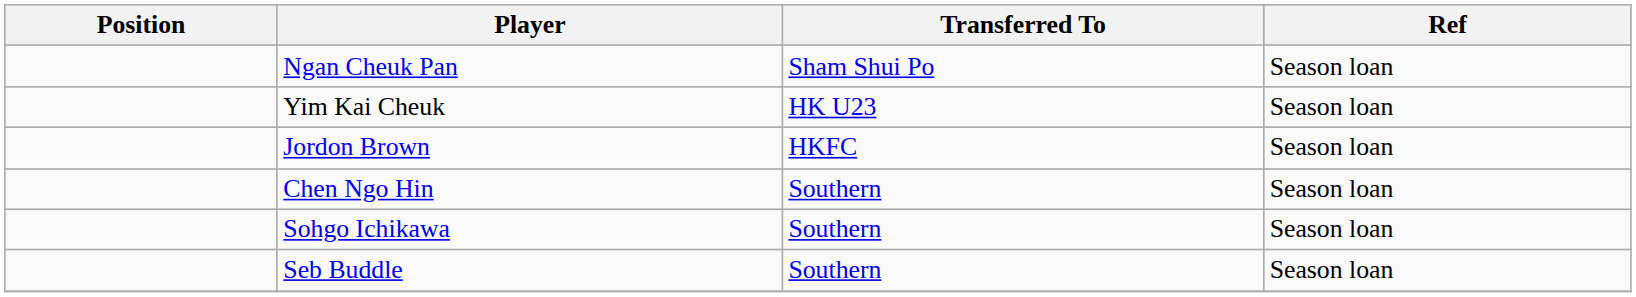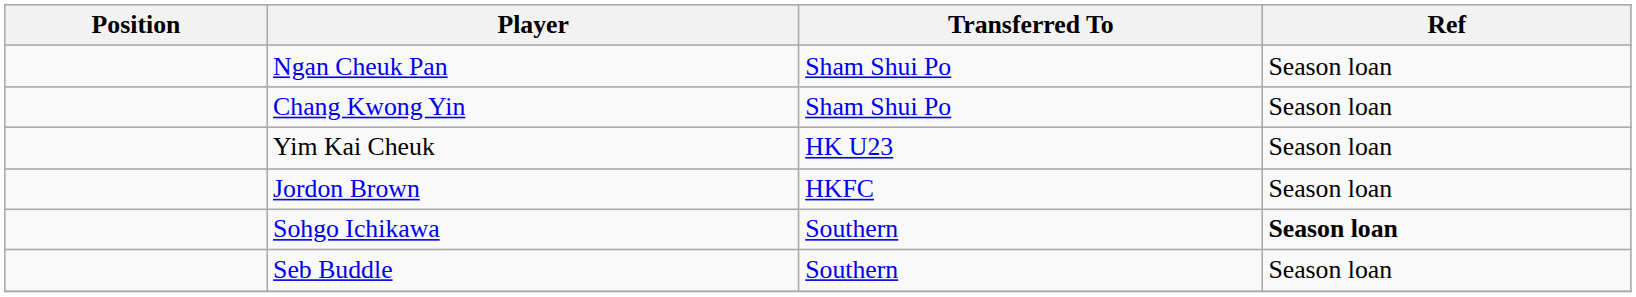+ row: Chang Kwong Yin | Sham Shui Po | Season loan
- row: Chen Ngo Hin | Southern | Season loan
Sohgo Ichikawa | Ref: normal -> bold
